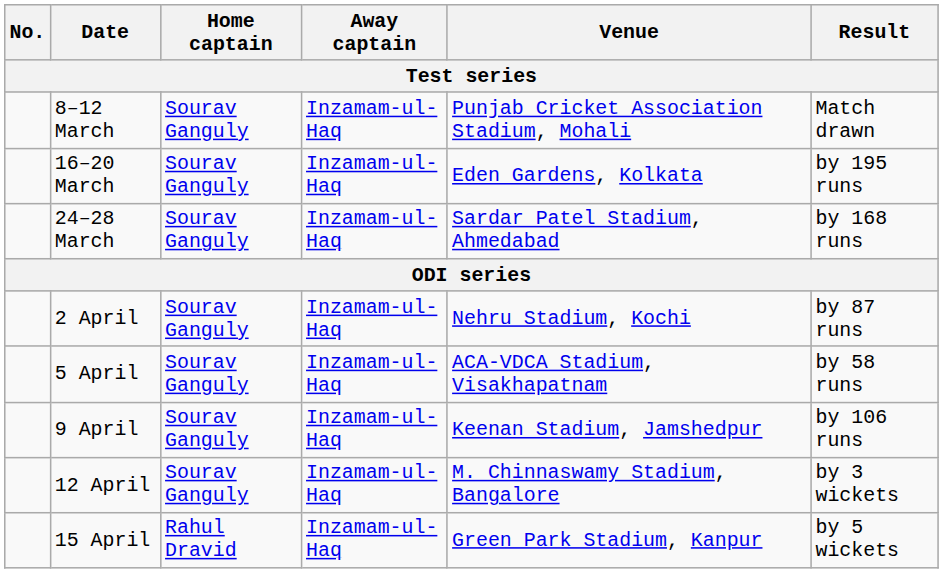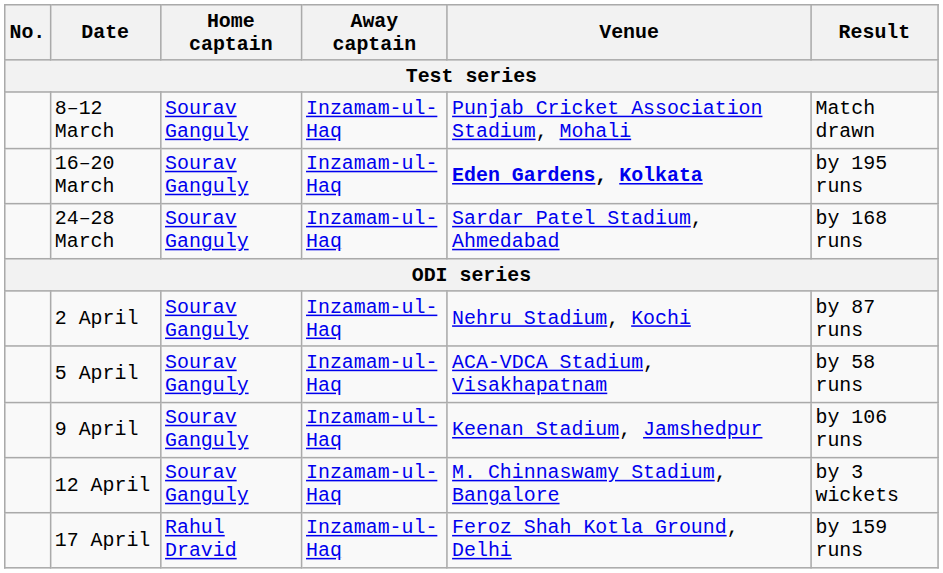16–20 March | Venue: normal -> bold
- row: 15 April | Rahul Dravid | Inzamam-ul-Haq | Green Park Stadium, Kanpur | by 5 wickets
+ row: 17 April | Rahul Dravid | Inzamam-ul-Haq | Feroz Shah Kotla Ground, Delhi | by 159 runs
